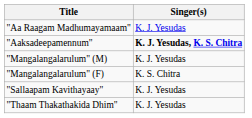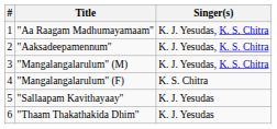+ column: # | 1 | 2 | 3 | 4 | 5 | 6
"Aa Raagam Madhumayamaam" | Singer(s): K. J. Yesudas -> K. J. Yesudas, K. S. Chitra
"Aaksadeepamennum" | Singer(s): bold -> normal
"Mangalangalarulum" (M) | Singer(s): K. J. Yesudas -> K. J. Yesudas, K. S. Chitra
